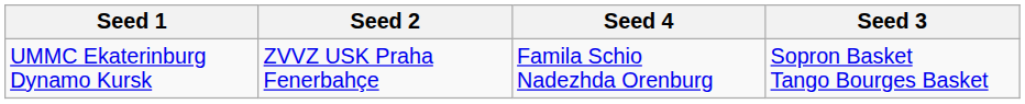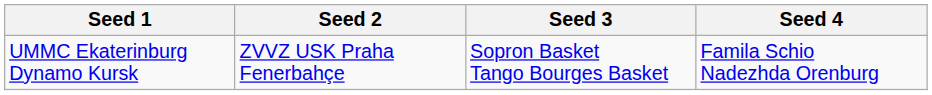columns swapped: Seed 3 <-> Seed 4
